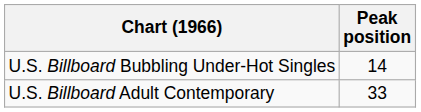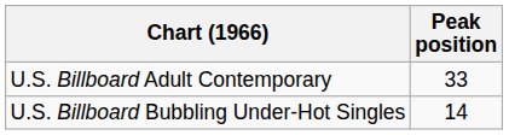rows swapped: U.S. Billboard Bubbling Under-Hot Singles <-> U.S. Billboard Adult Contemporary
